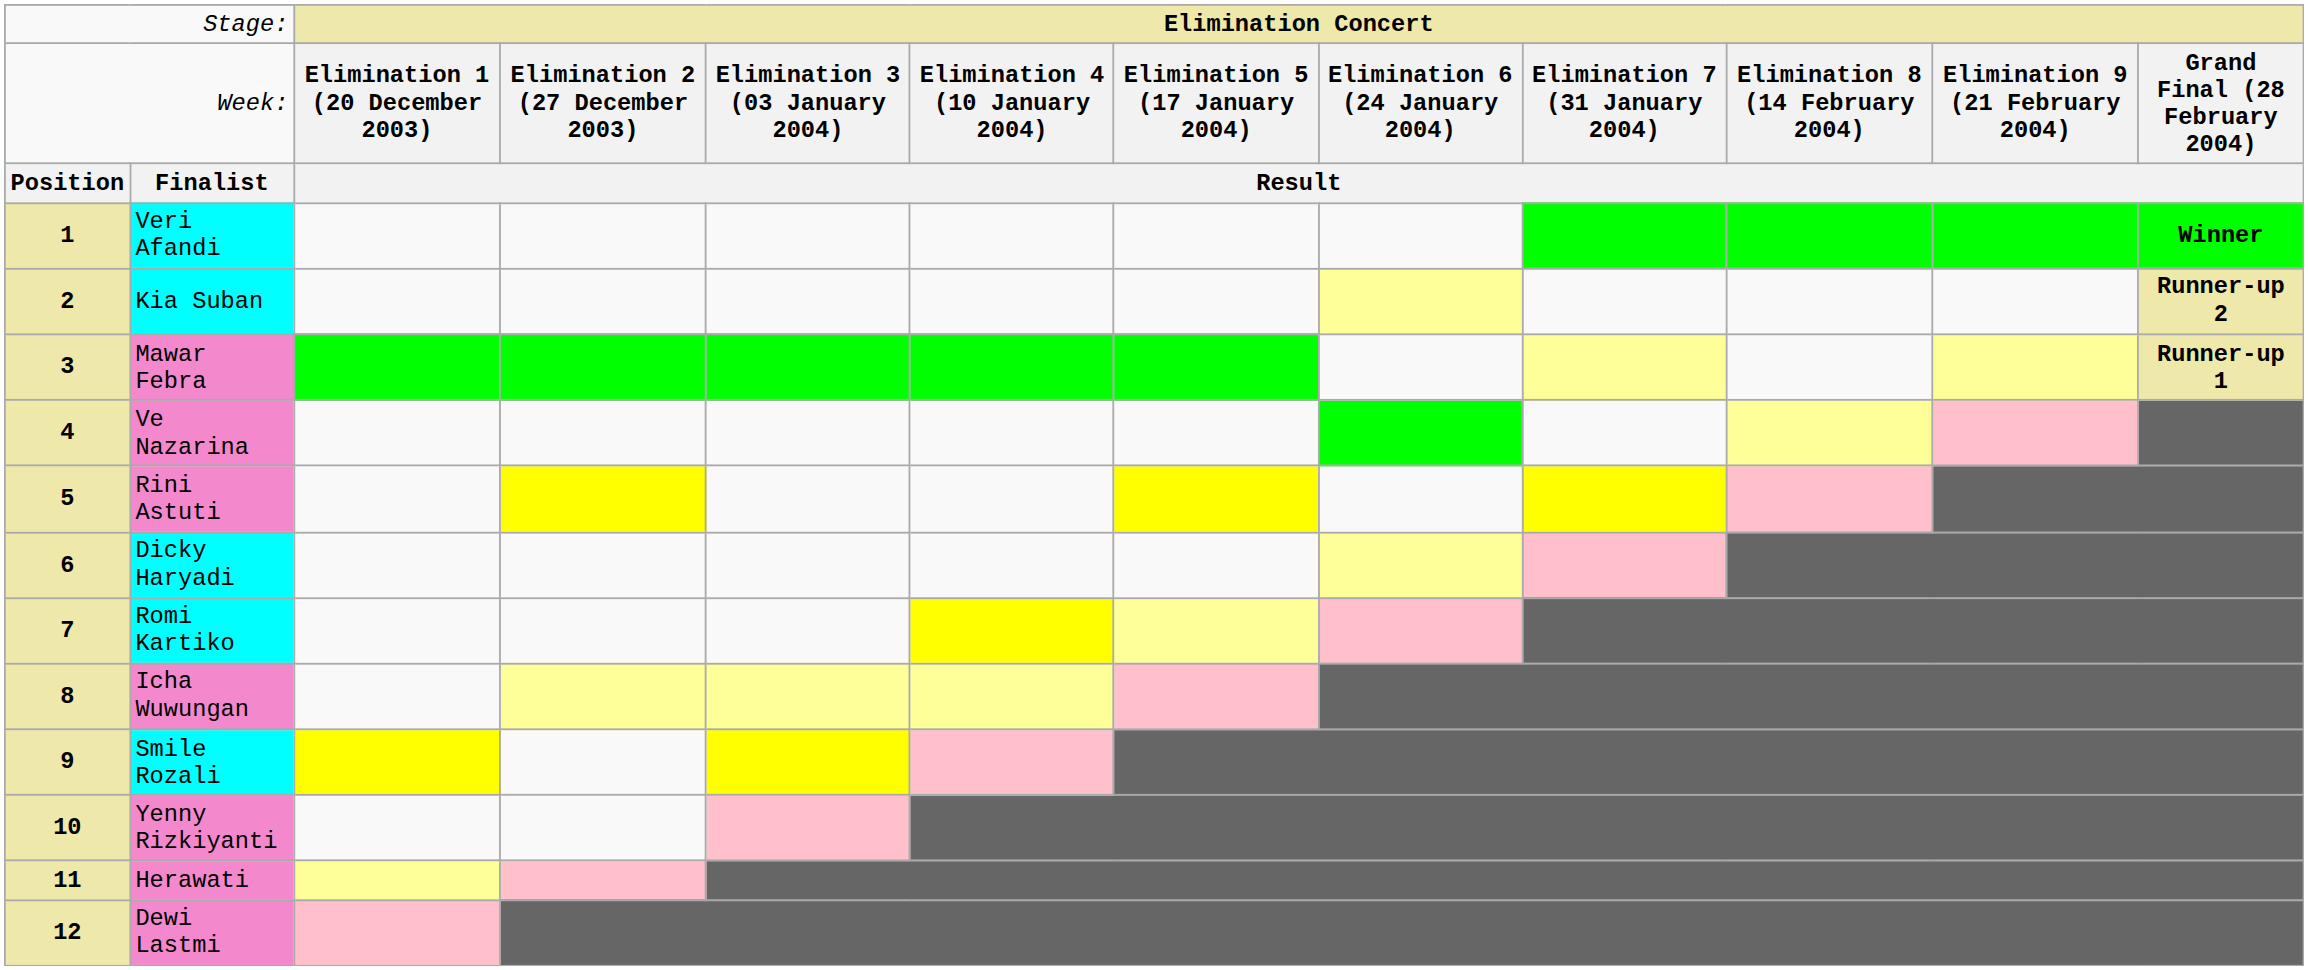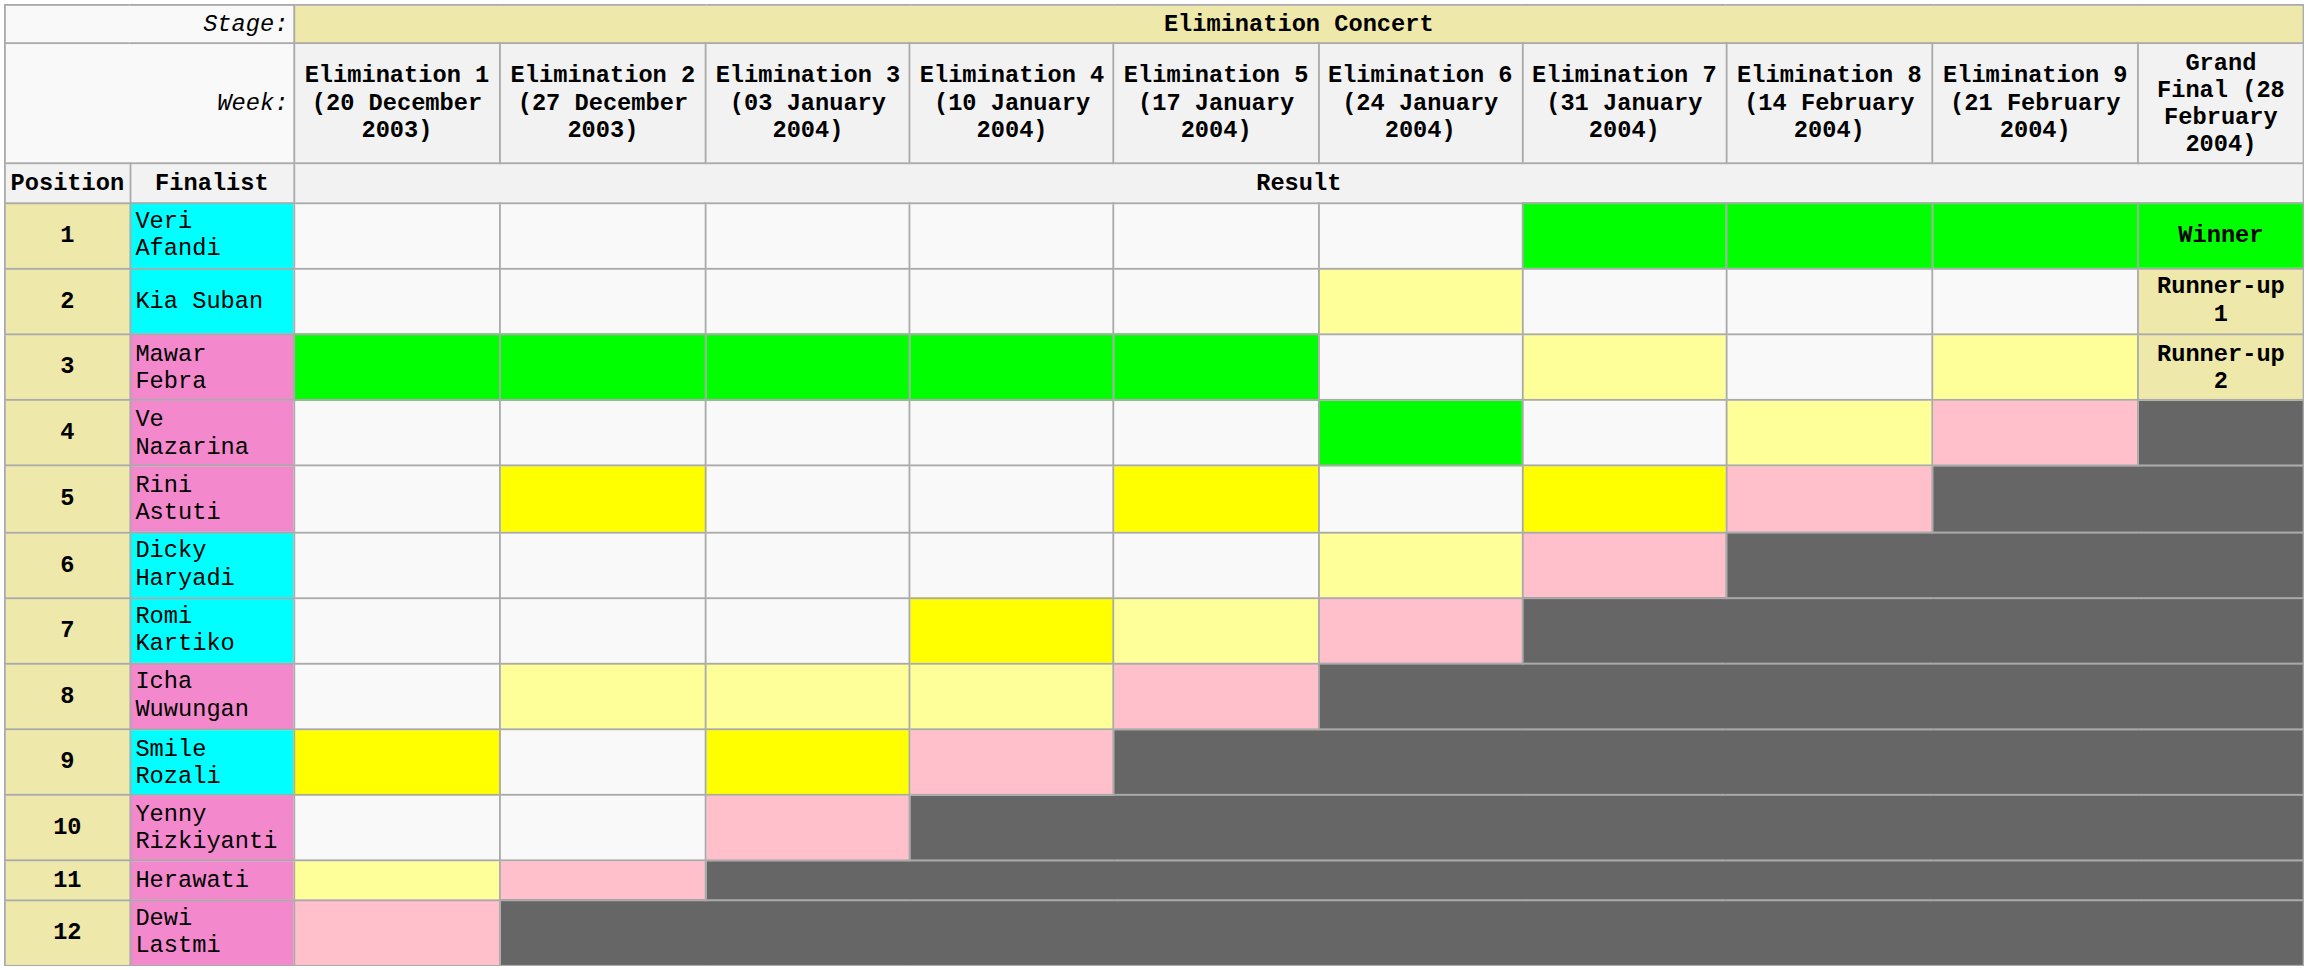Kia Suban | column 12: Runner-up 2 -> Runner-up 1
Mawar Febra | column 12: Runner-up 1 -> Runner-up 2
